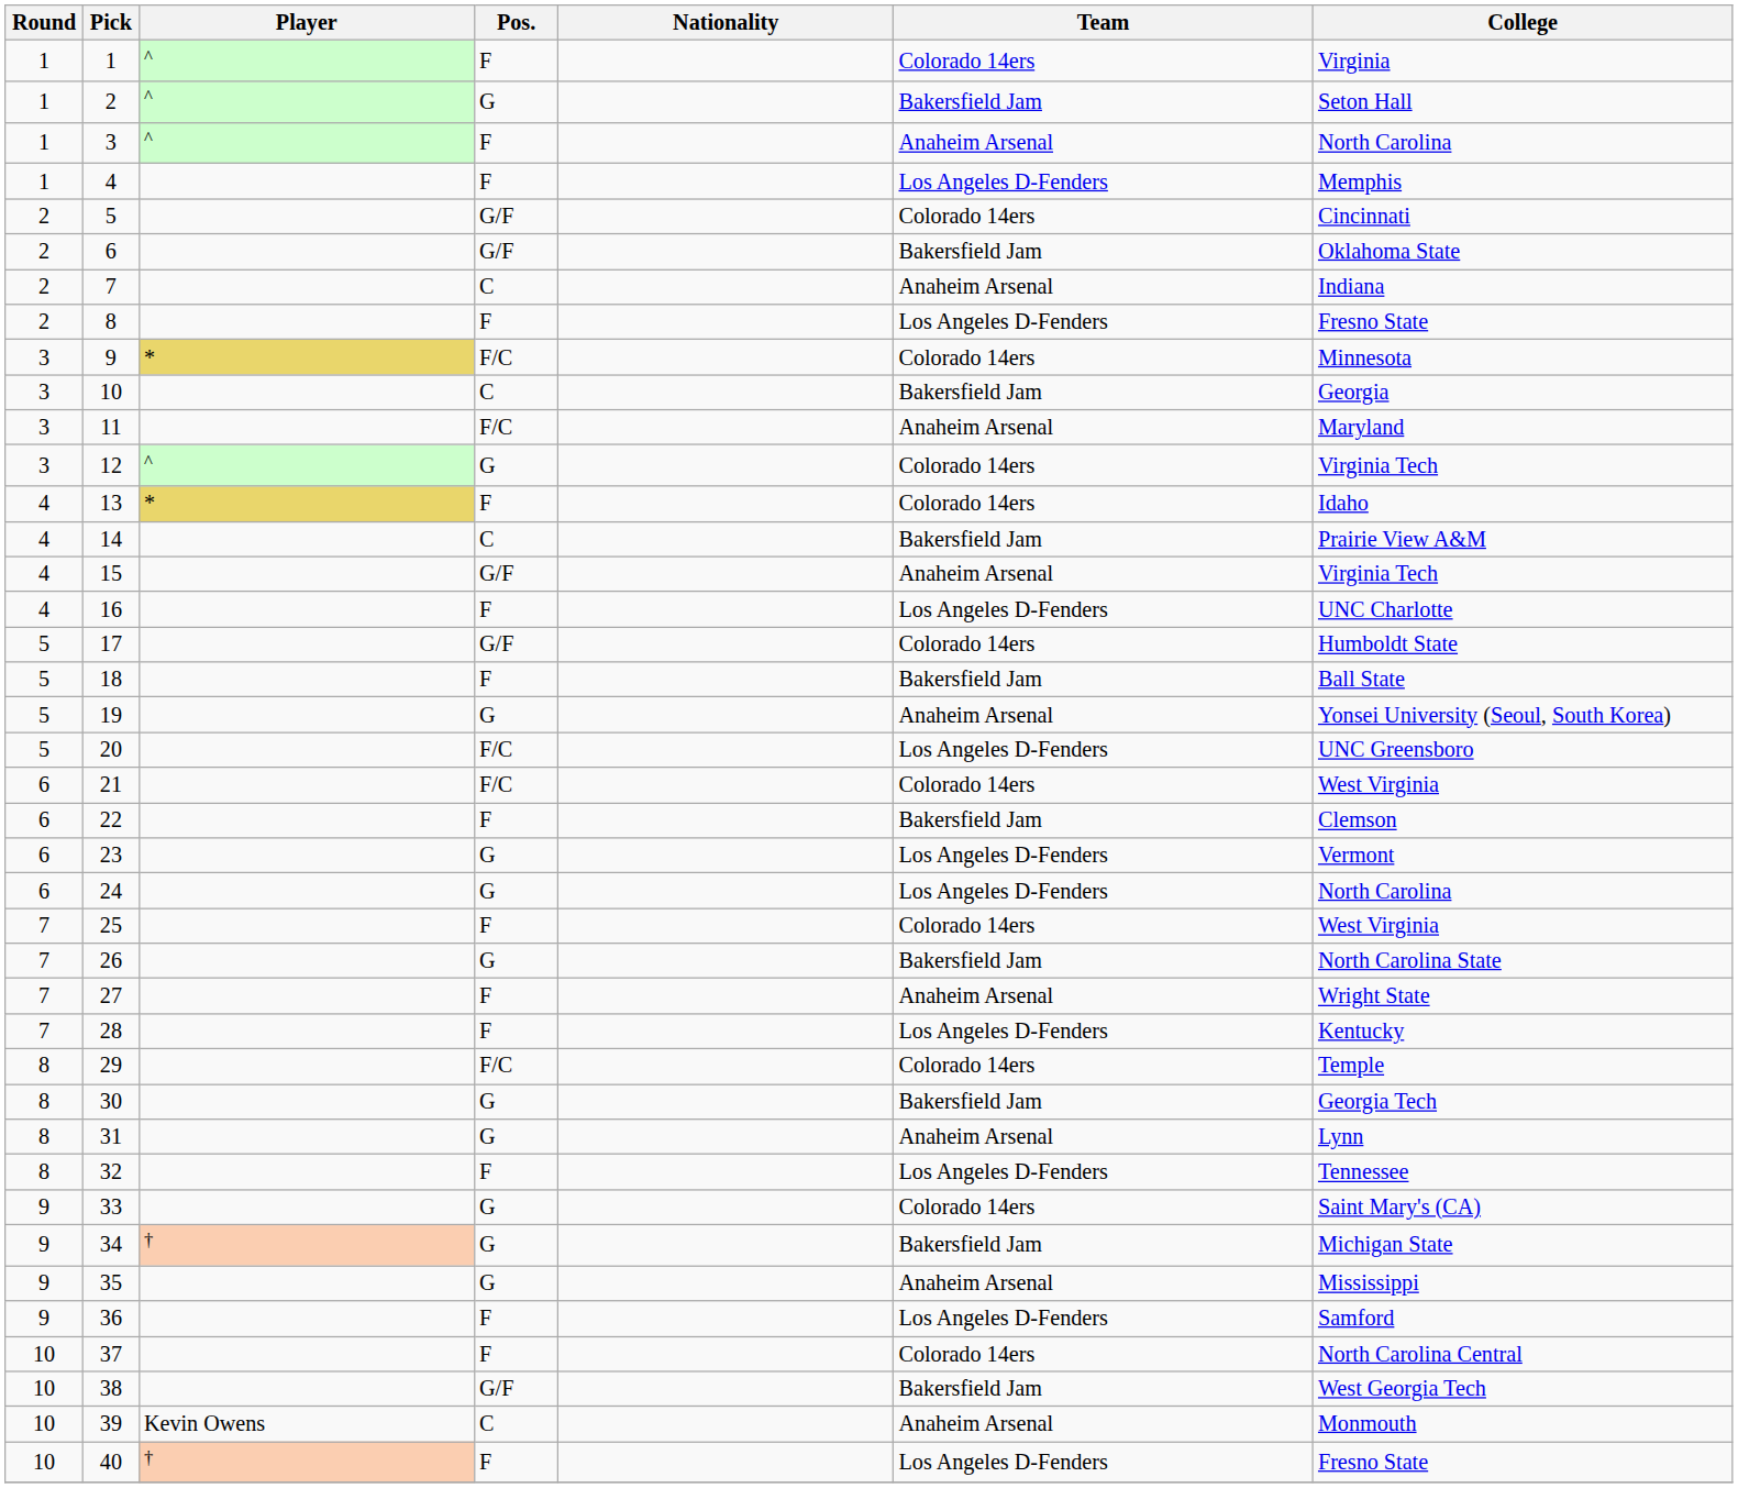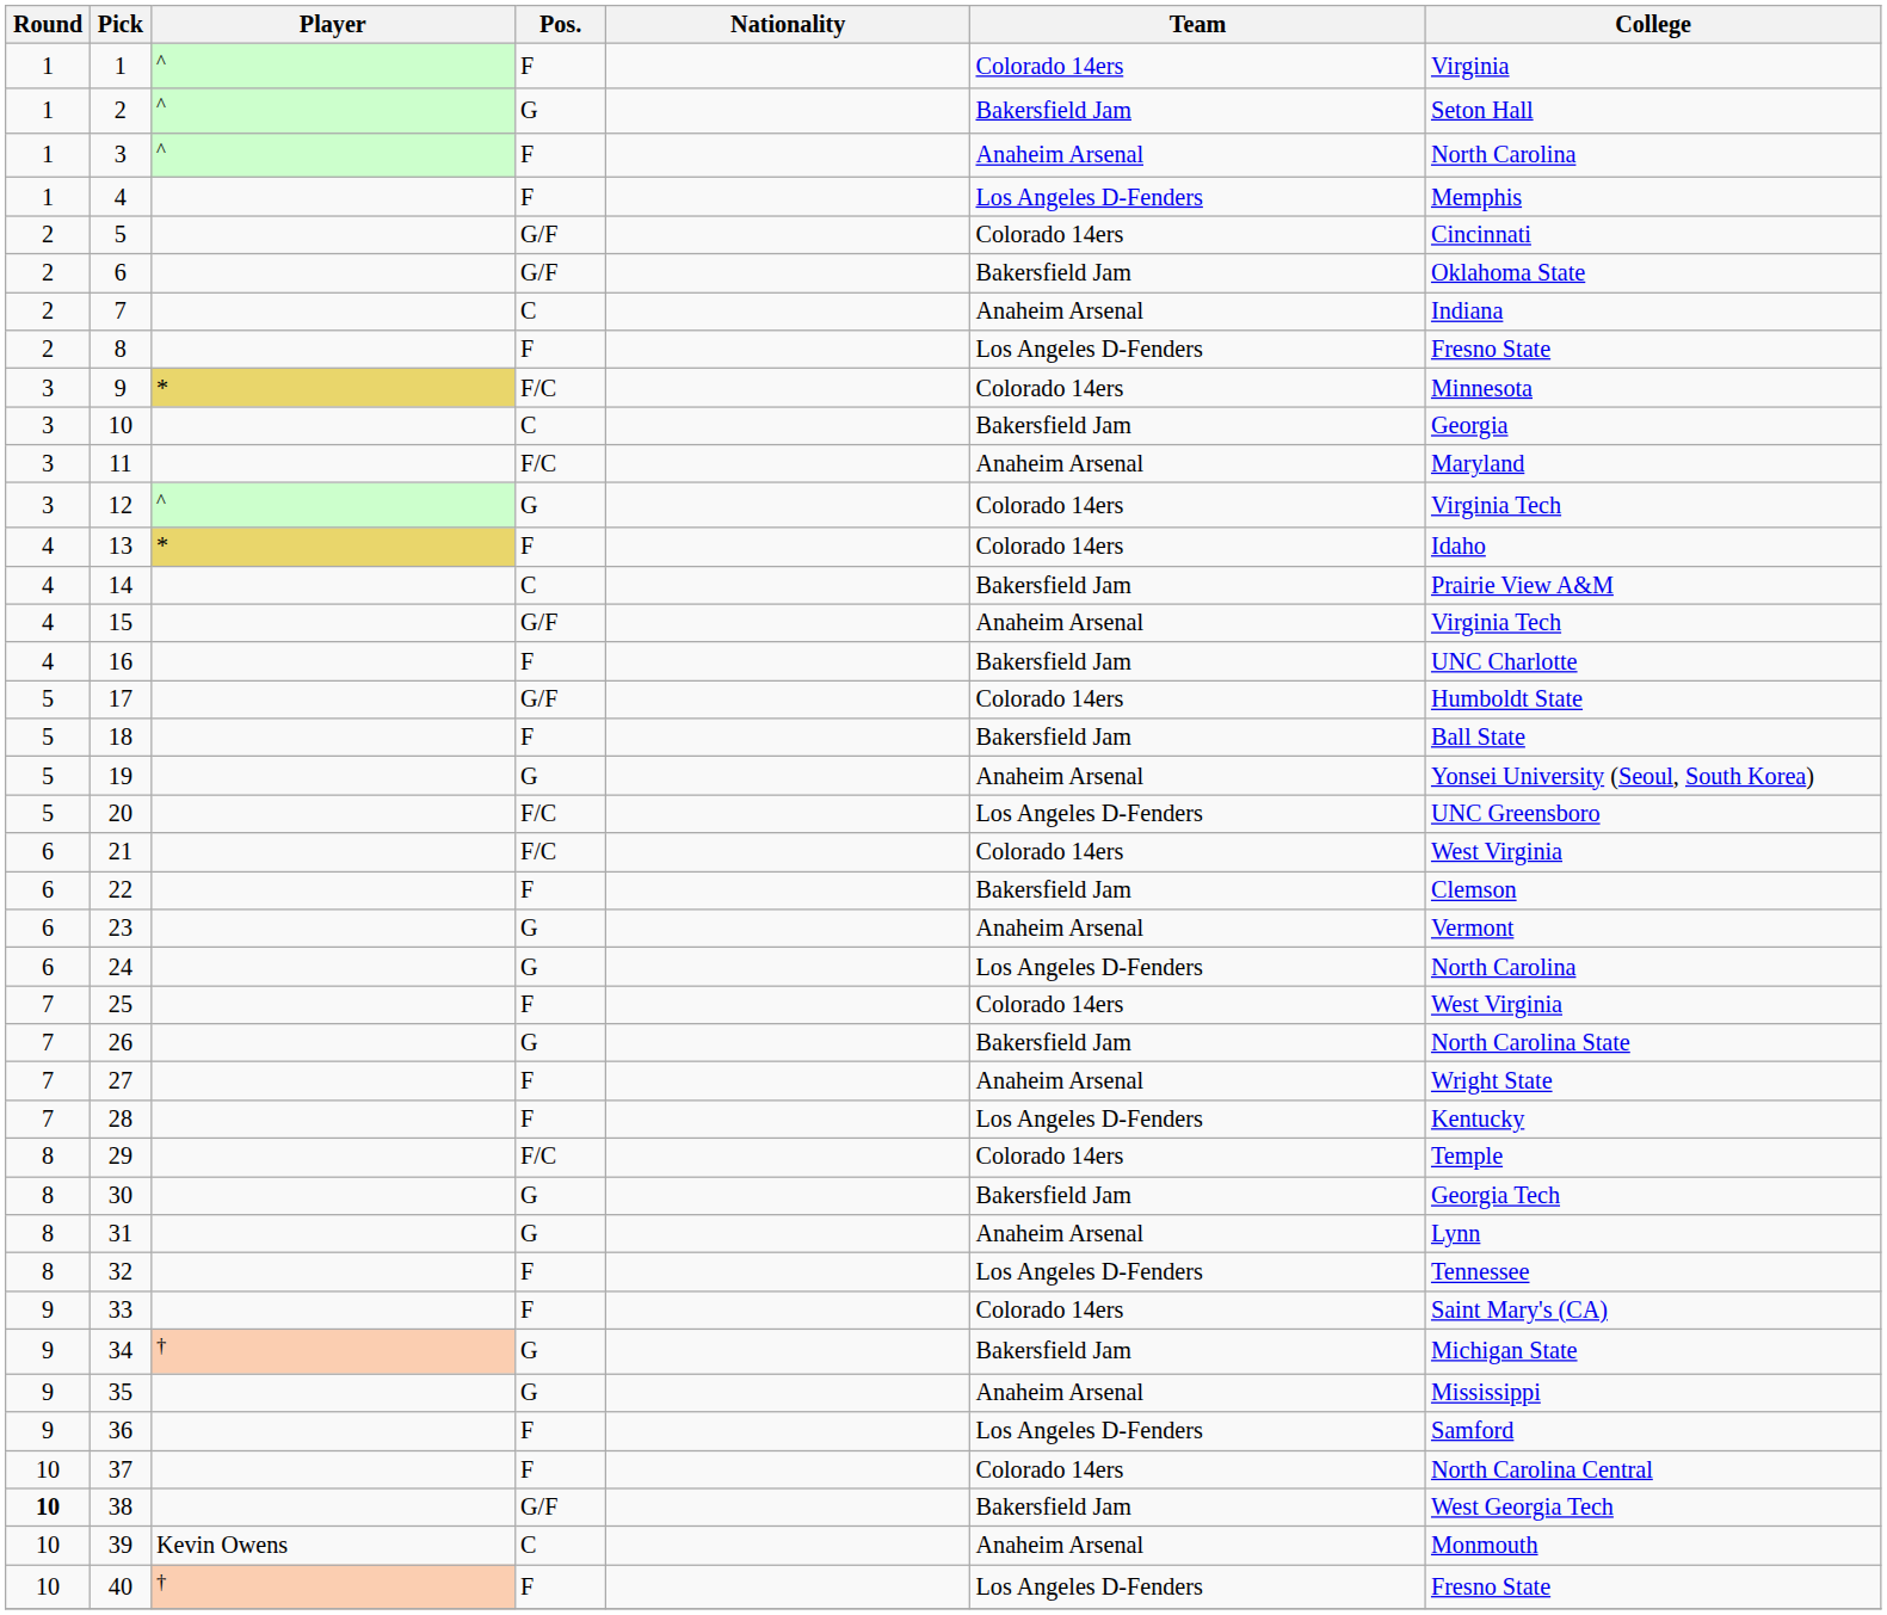16 | Team: Los Angeles D-Fenders -> Bakersfield Jam
23 | Team: Los Angeles D-Fenders -> Anaheim Arsenal
33 | Pos.: G -> F
38 | Round: normal -> bold
